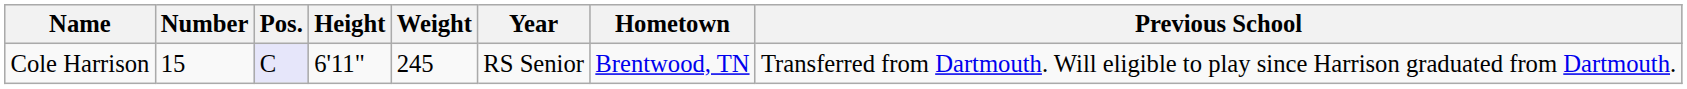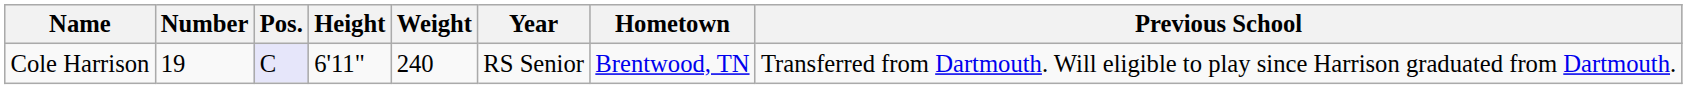Cole Harrison | Number: 15 -> 19
Cole Harrison | Weight: 245 -> 240
